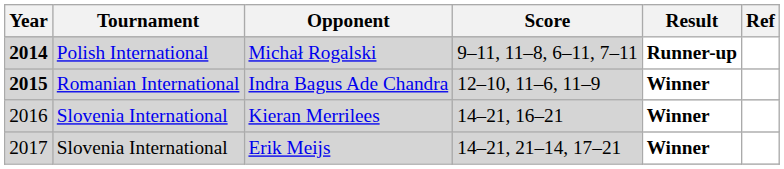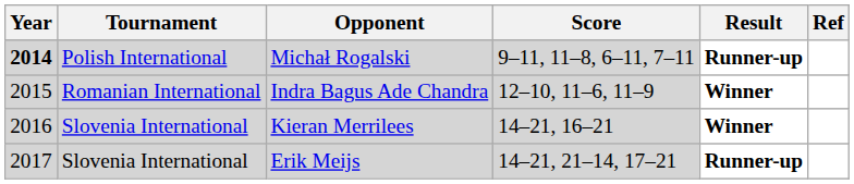Indra Bagus Ade Chandra | Year: bold -> normal
Erik Meijs | Result: Winner -> Runner-up
